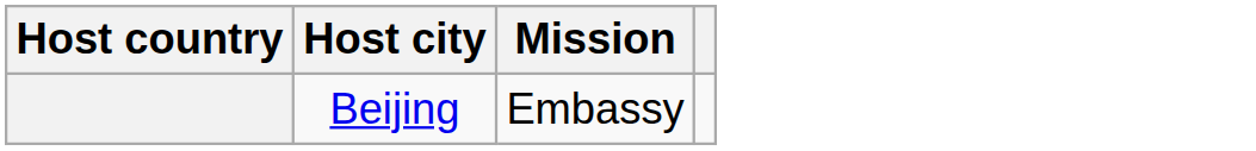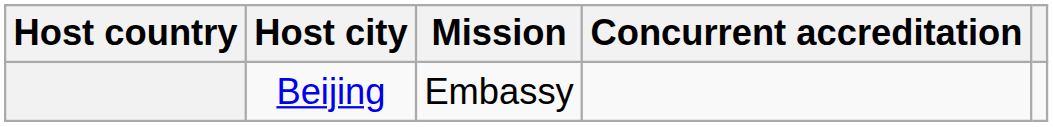+ column: Concurrent accreditation
